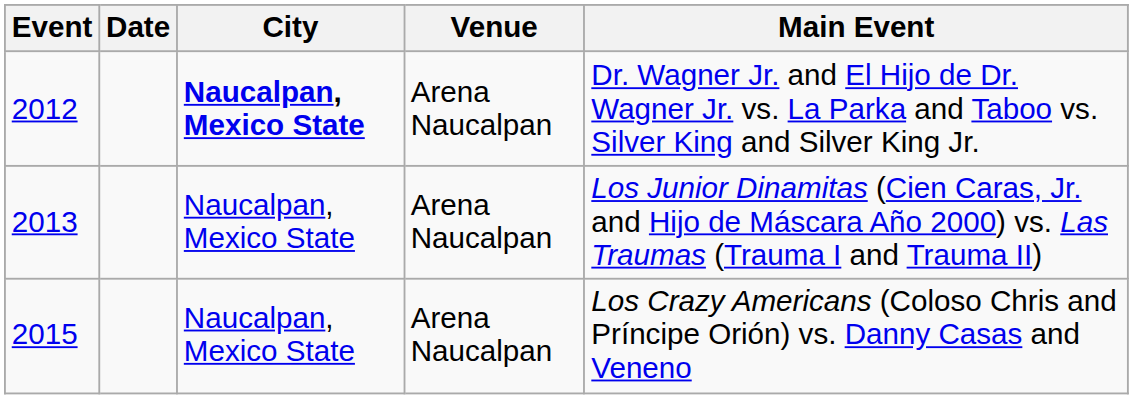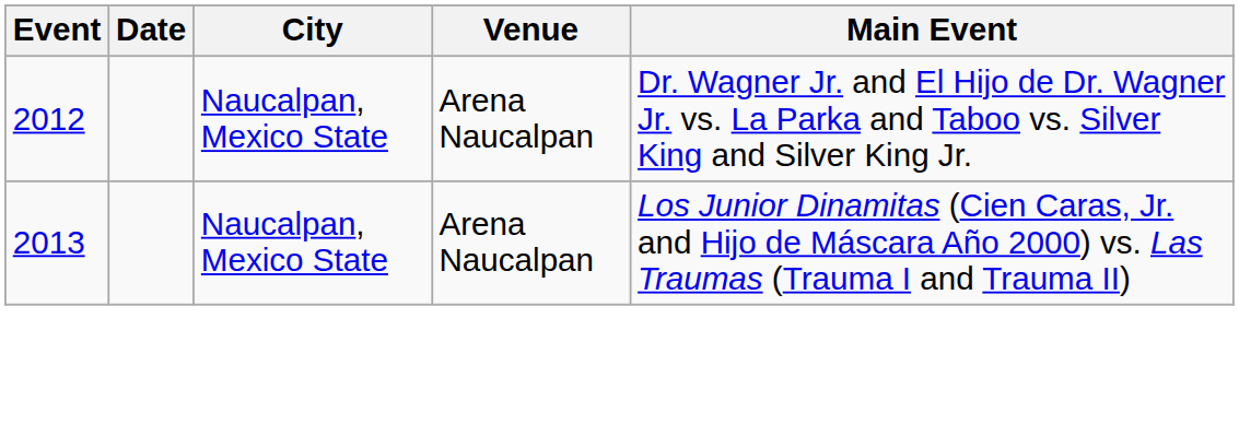2012 | City: bold -> normal
- row: 2015 | Naucalpan, Mexico State | Arena Naucalpan | Los Crazy Americans (Coloso Chris and Príncipe Orión) vs. Danny Casas and Veneno
